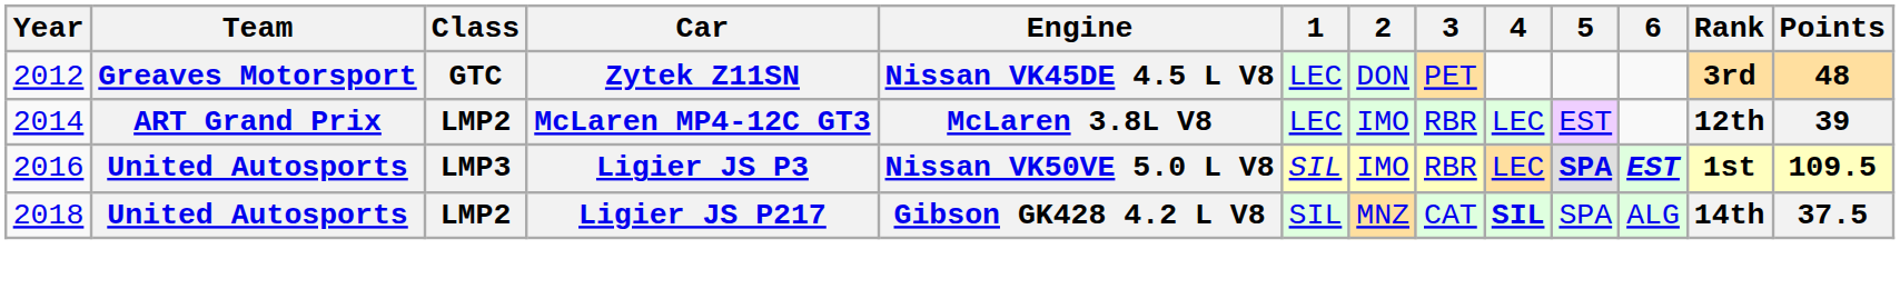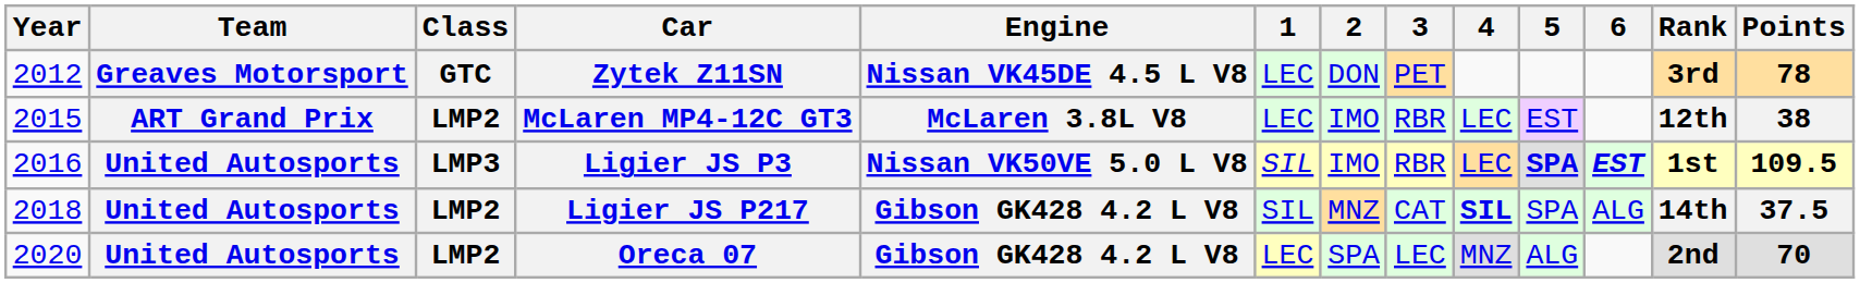Zytek Z11SN | Points: 48 -> 78
McLaren MP4-12C GT3 | Year: 2014 -> 2015
McLaren MP4-12C GT3 | Points: 39 -> 38
+ row: 2020 | United Autosports | LMP2 | Oreca 07 | Gibson GK428 4.2 L V8 | LEC | SPA | LEC | MNZ | ALG | 2nd | 70
